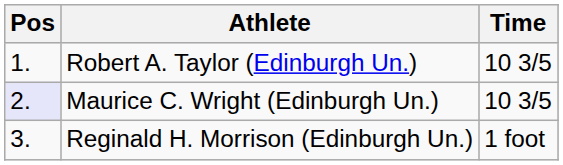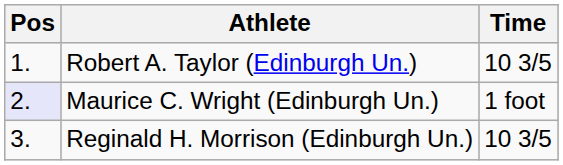Maurice C. Wright (Edinburgh Un.) | Time: 10 3/5 -> 1 foot
Reginald H. Morrison (Edinburgh Un.) | Time: 1 foot -> 10 3/5
